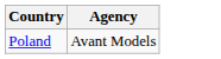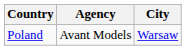+ column: City | Warsaw
